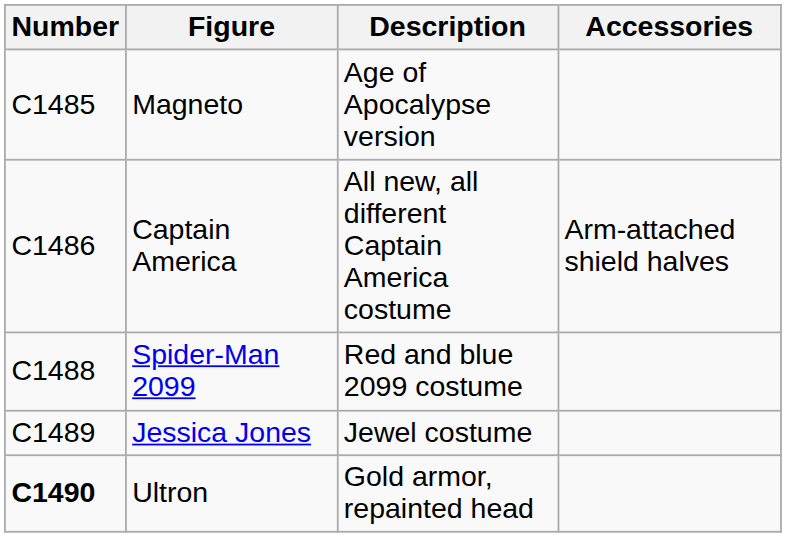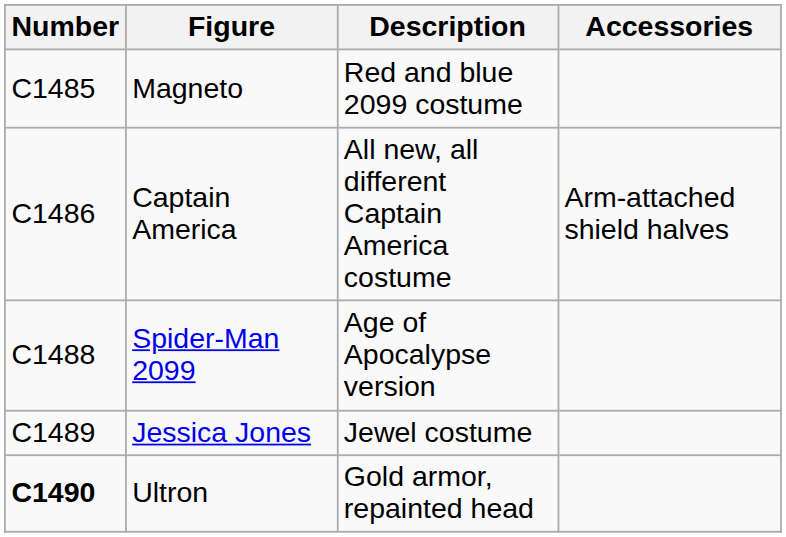Magneto | Description: Age of Apocalypse version -> Red and blue 2099 costume
Spider-Man 2099 | Description: Red and blue 2099 costume -> Age of Apocalypse version
